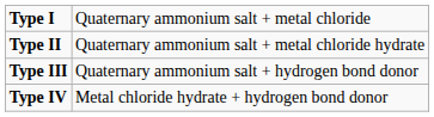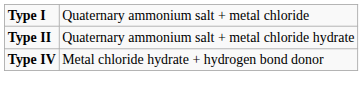- row: Type III | Quaternary ammonium salt + hydrogen bond donor
